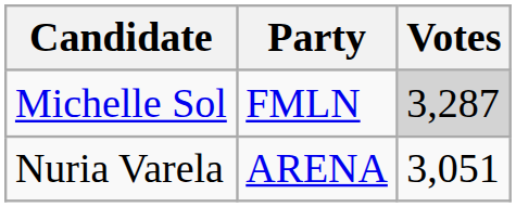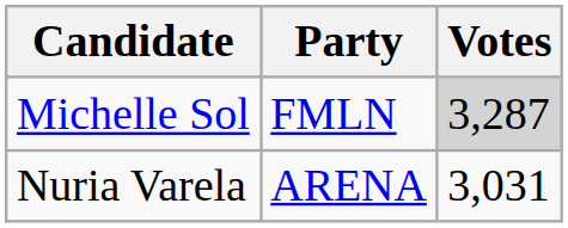Nuria Varela | Votes: 3,051 -> 3,031
